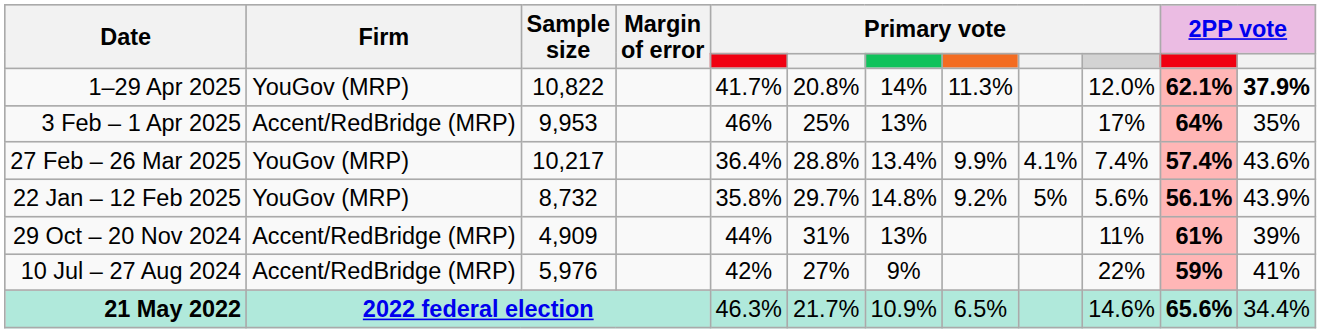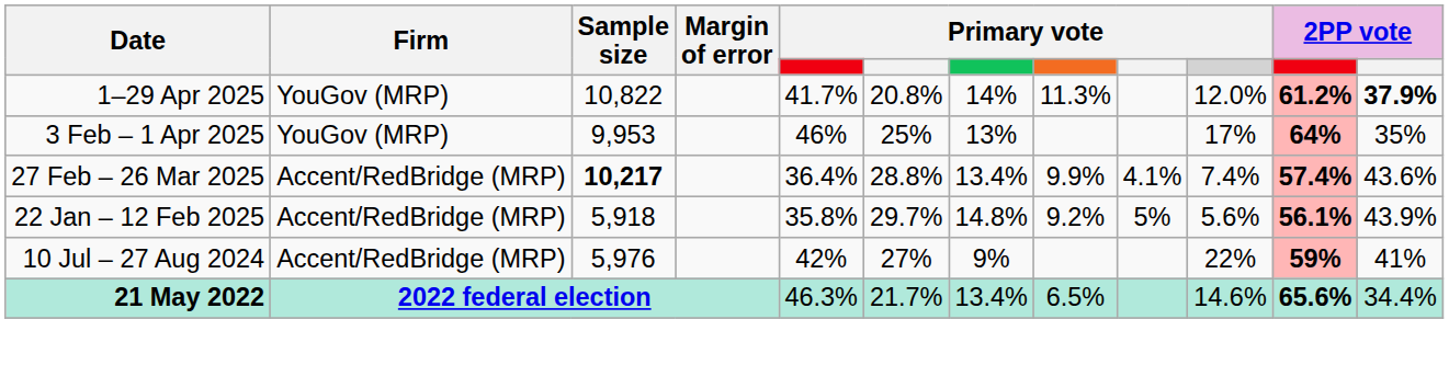1–29 Apr 2025 | column 11: 62.1% -> 61.2%
3 Feb – 1 Apr 2025 | Firm: Accent/RedBridge (MRP) -> YouGov (MRP)
27 Feb – 26 Mar 2025 | Firm: YouGov (MRP) -> Accent/RedBridge (MRP)
27 Feb – 26 Mar 2025 | Sample size: normal -> bold
22 Jan – 12 Feb 2025 | Firm: YouGov (MRP) -> Accent/RedBridge (MRP)
22 Jan – 12 Feb 2025 | Sample size: 8,732 -> 5,918
- row: 29 Oct – 20 Nov 2024 | Accent/RedBridge (MRP) | 4,909 | 44% | 31% | 13% | 11% | 61% | 39%
21 May 2022 | column 7: 10.9% -> 13.4%
